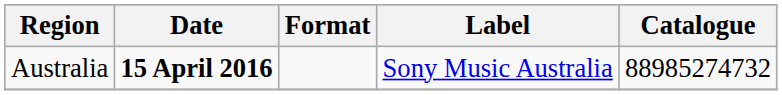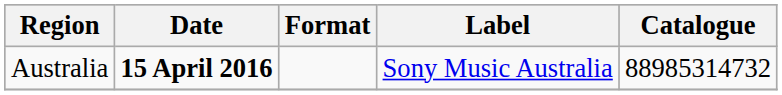Australia | Catalogue: 88985274732 -> 88985314732
